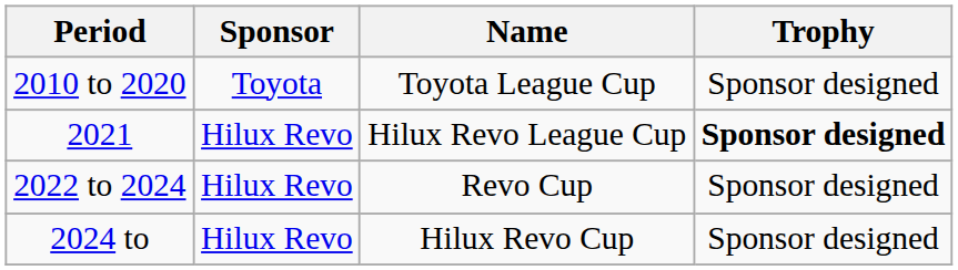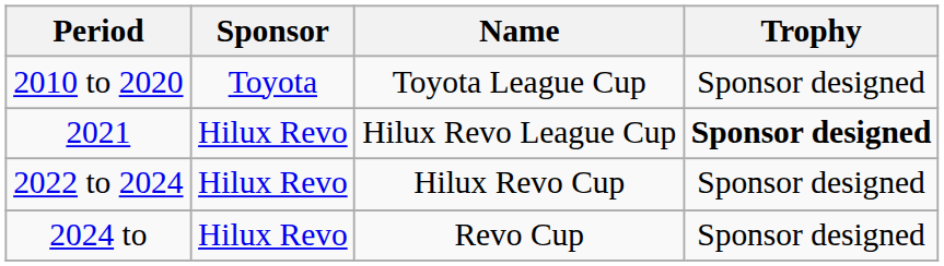2022 to 2024 | Name: Revo Cup -> Hilux Revo Cup
2024 to | Name: Hilux Revo Cup -> Revo Cup
